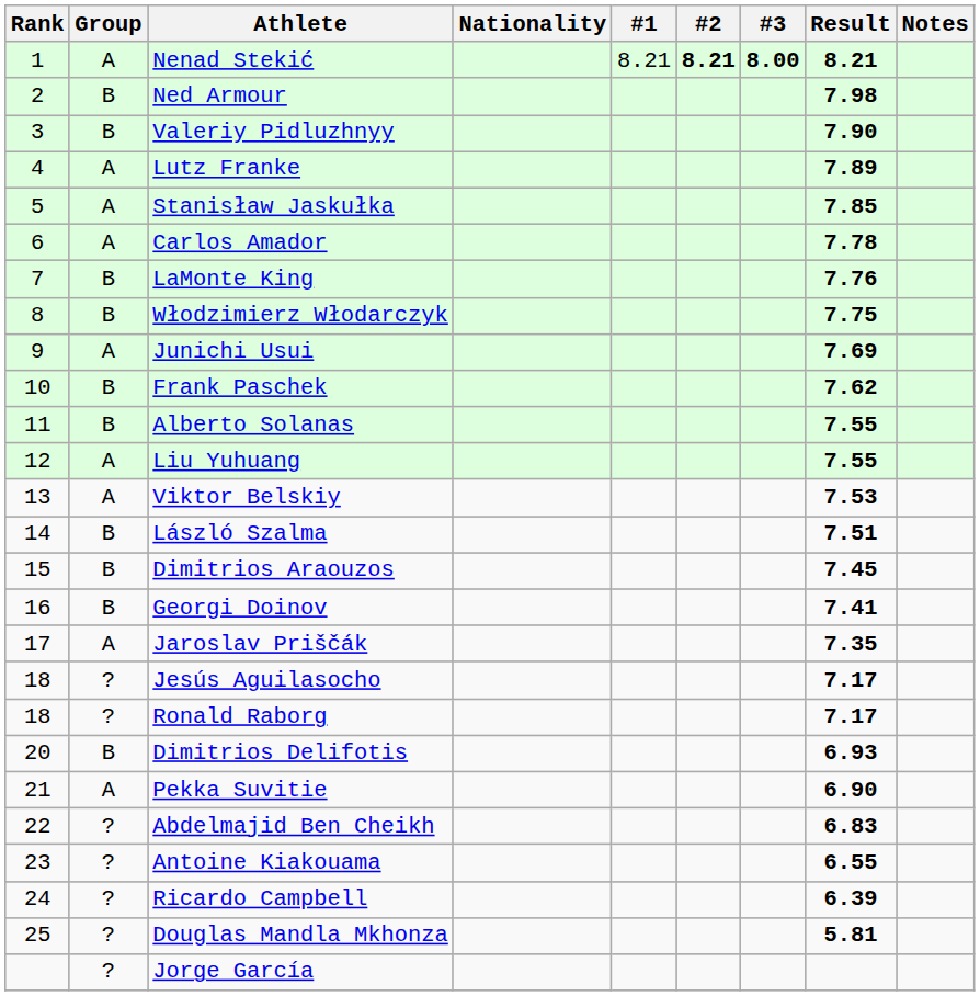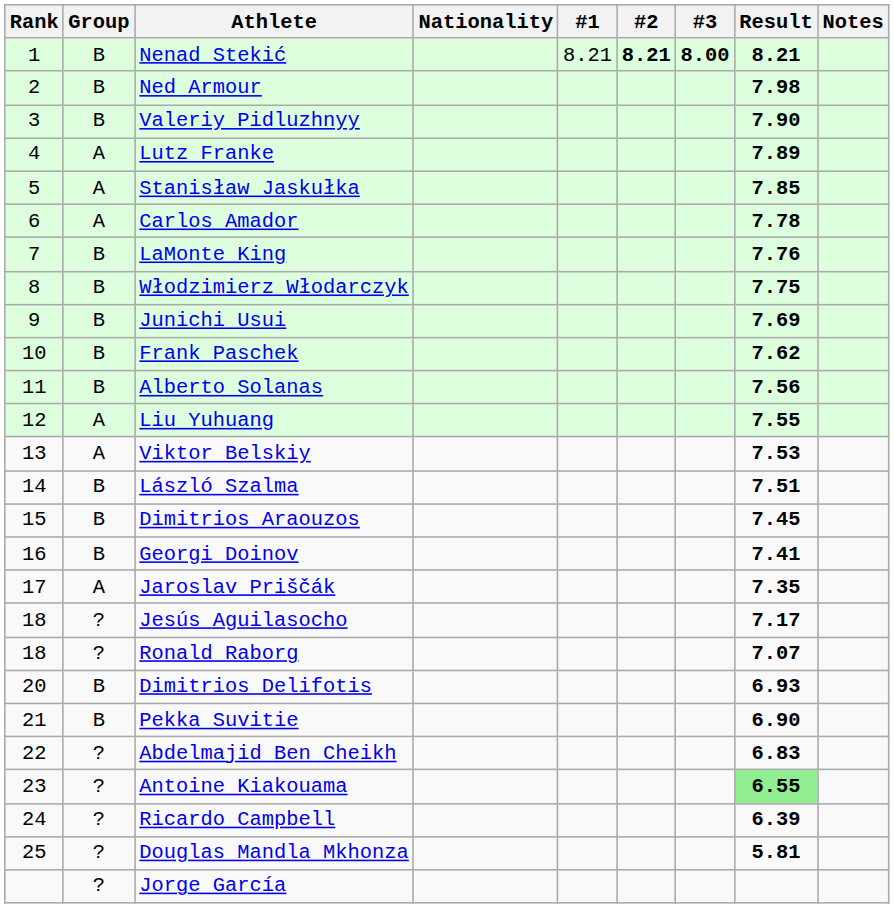Nenad Stekić | Group: A -> B
Junichi Usui | Group: A -> B
Alberto Solanas | Result: 7.55 -> 7.56
Ronald Raborg | Result: 7.17 -> 7.07
Pekka Suvitie | Group: A -> B
Antoine Kiakouama | Result: no background -> lightgreen background
